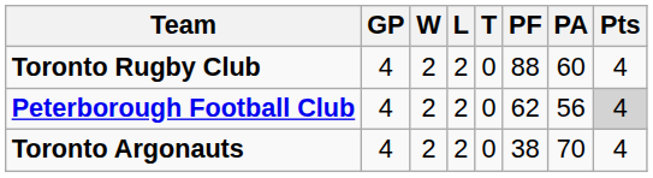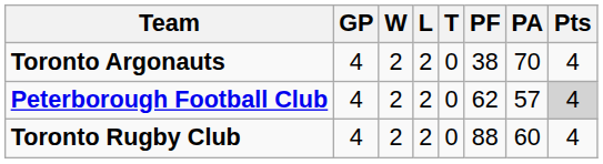rows swapped: Toronto Rugby Club <-> Toronto Argonauts
Peterborough Football Club | PA: 56 -> 57
